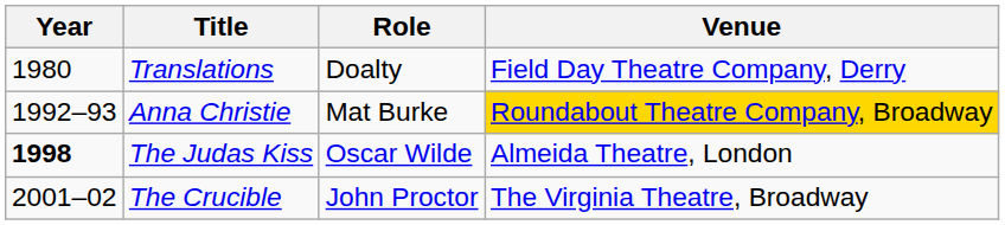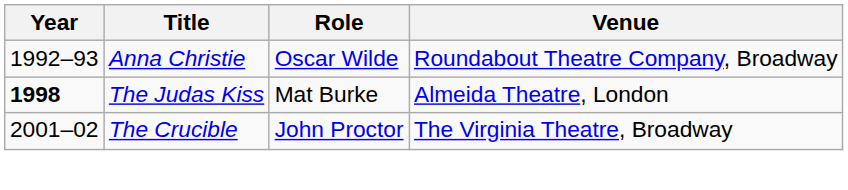- row: 1980 | Translations | Doalty | Field Day Theatre Company, Derry
Anna Christie | Role: Mat Burke -> Oscar Wilde
Anna Christie | Venue: gold background -> no background
The Judas Kiss | Role: Oscar Wilde -> Mat Burke
